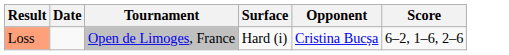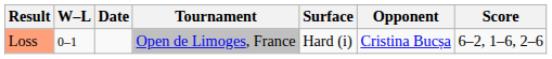+ column: W–L | 0–1
